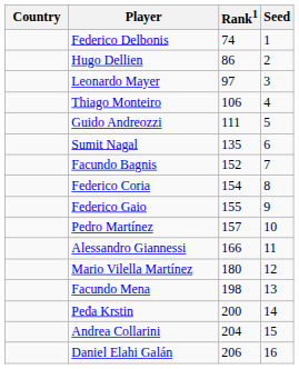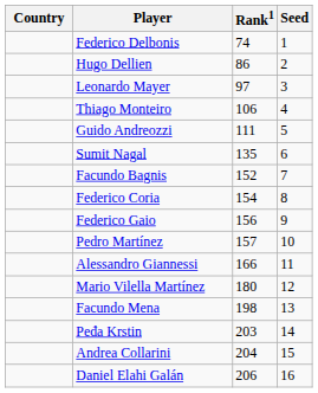Federico Gaio | Rank1: 155 -> 156
Peđa Krstin | Rank1: 200 -> 203
